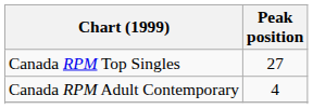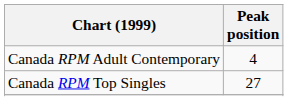rows swapped: Canada RPM Adult Contemporary <-> Canada RPM Top Singles
